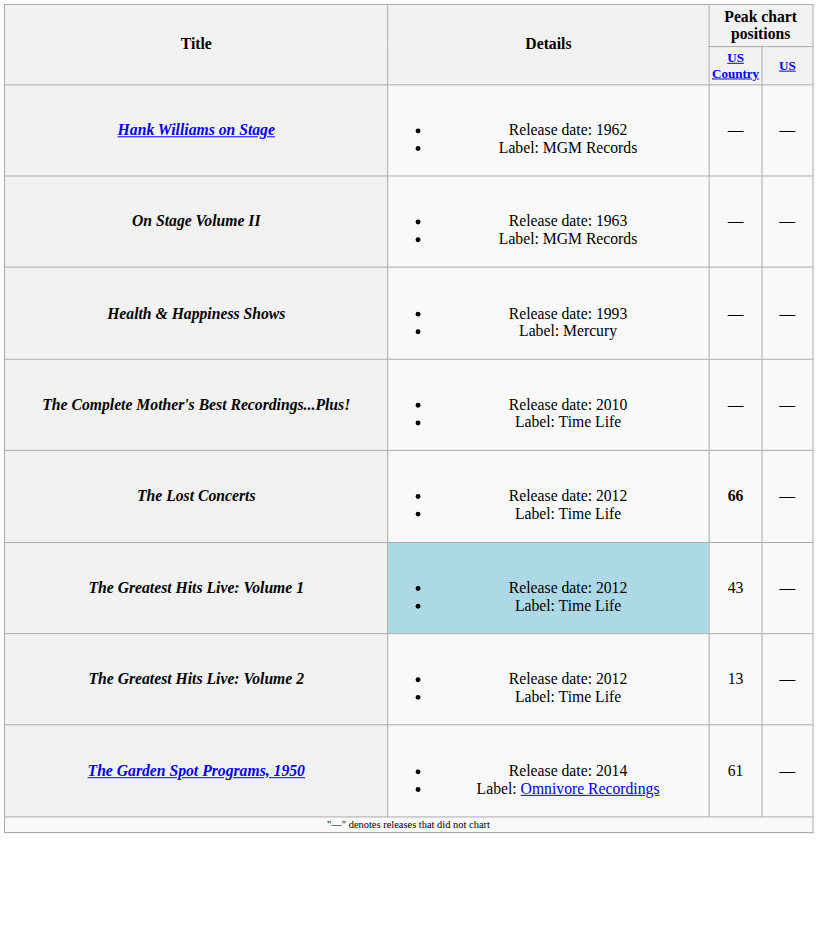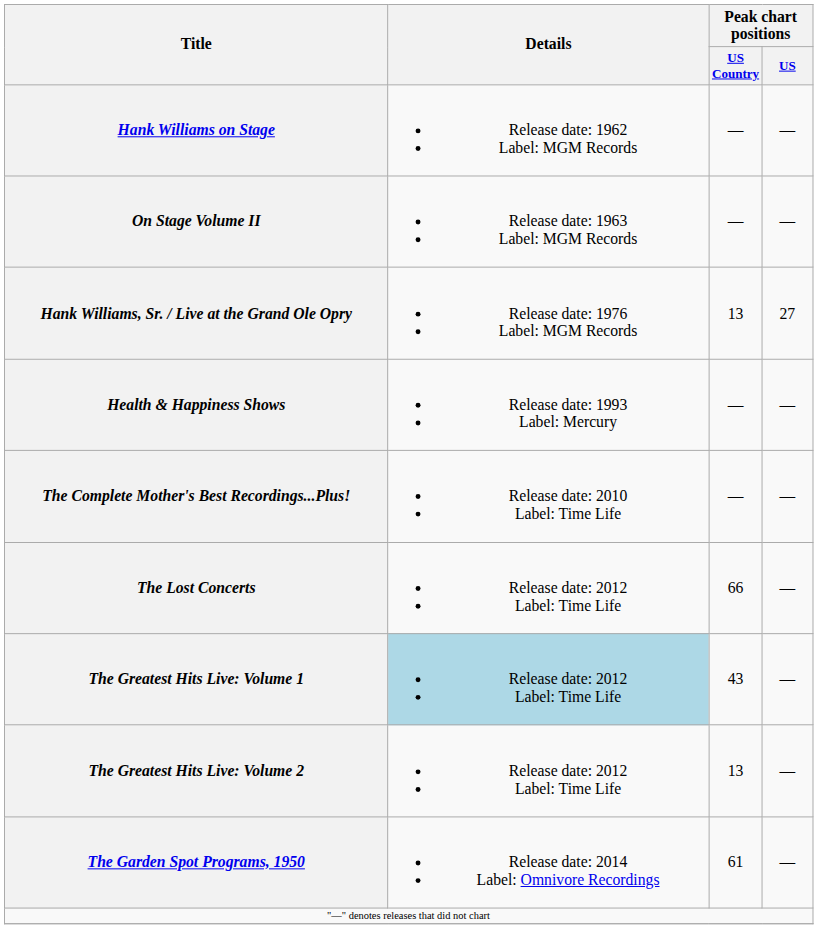+ row: Hank Williams, Sr. / Live at the Grand Ole Opry | Release date: 1976 Label: MGM Records | 13 | 27
The Lost Concerts | Peak chart positions / US Country: bold -> normal
